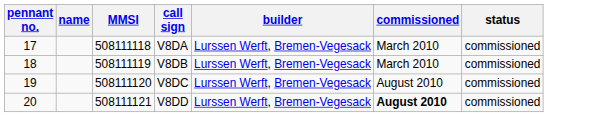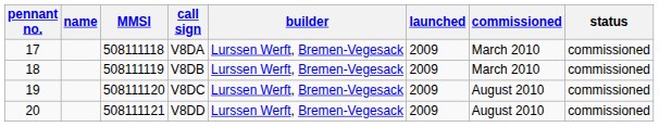+ column: launched | 2009 | 2009 | 2009 | 2009
V8DD | commissioned: bold -> normal
